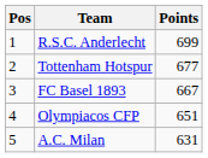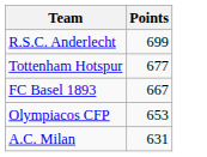- column: Pos | 1 | 2 | 3 | 4 | 5
Olympiacos CFP | Points: 651 -> 653
